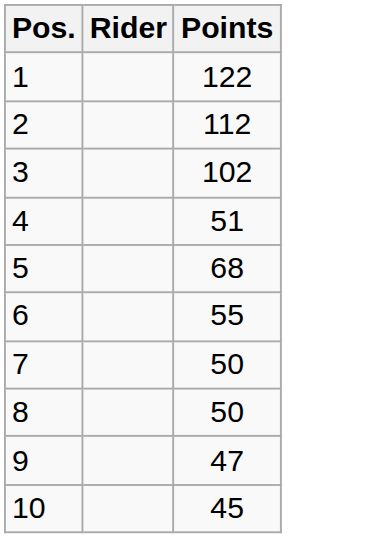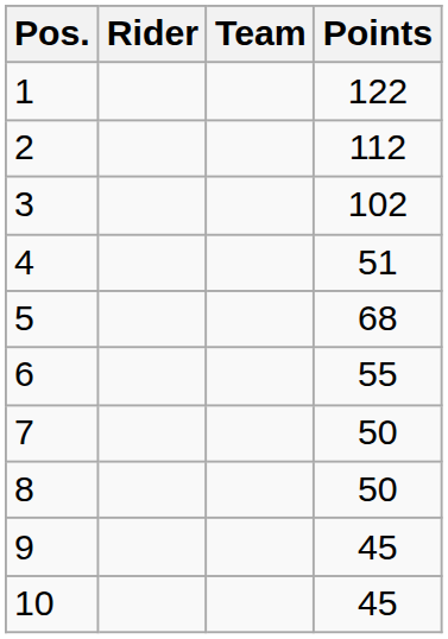+ column: Team
9 | Points: 47 -> 45
